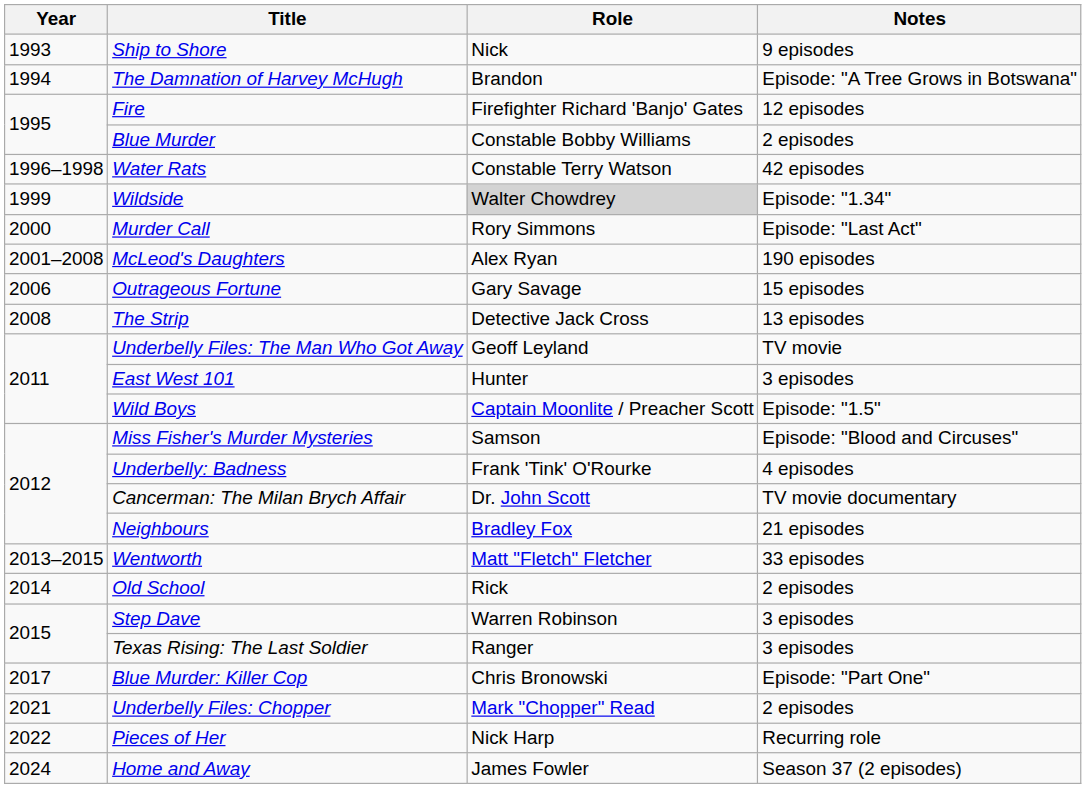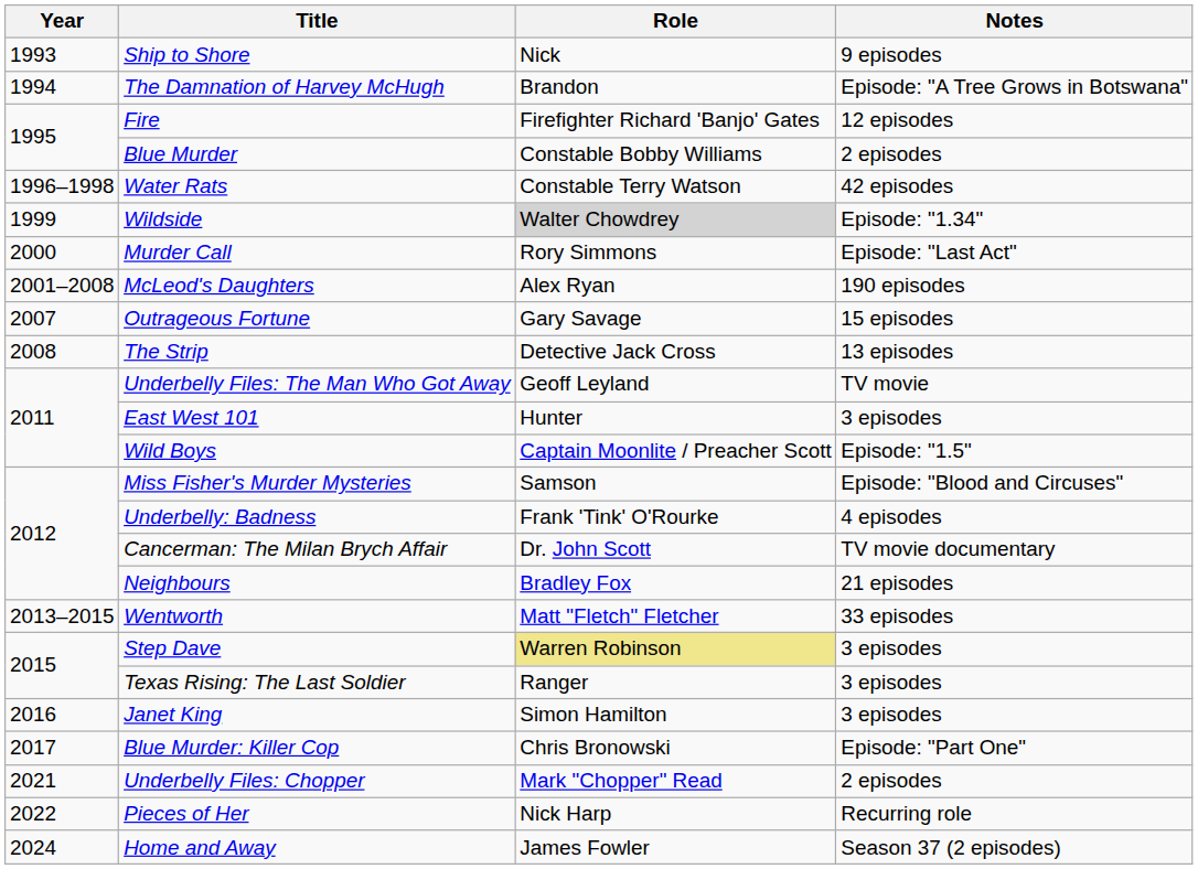Outrageous Fortune | Year: 2006 -> 2007
- row: 2014 | Old School | Rick | 2 episodes
Step Dave | Role: no background -> khaki background
+ row: 2016 | Janet King | Simon Hamilton | 3 episodes
